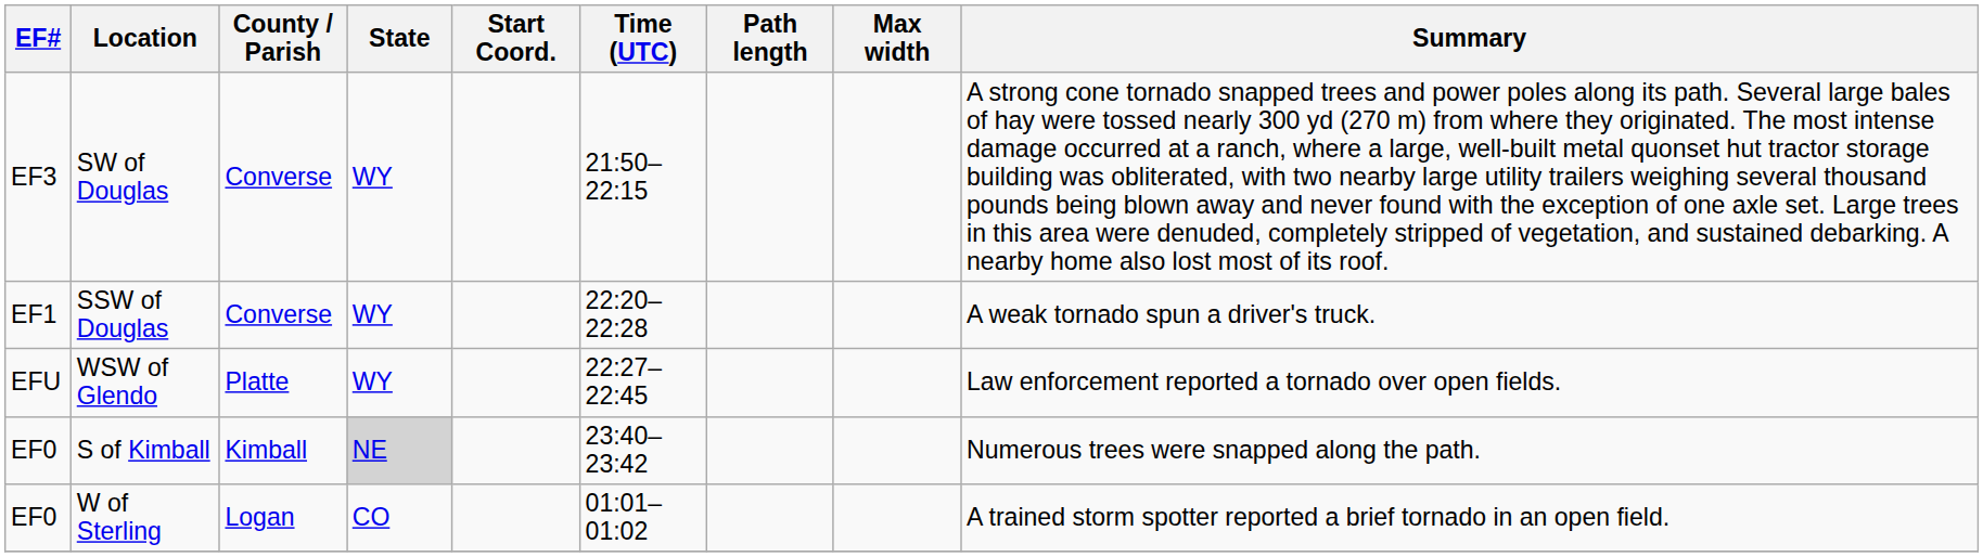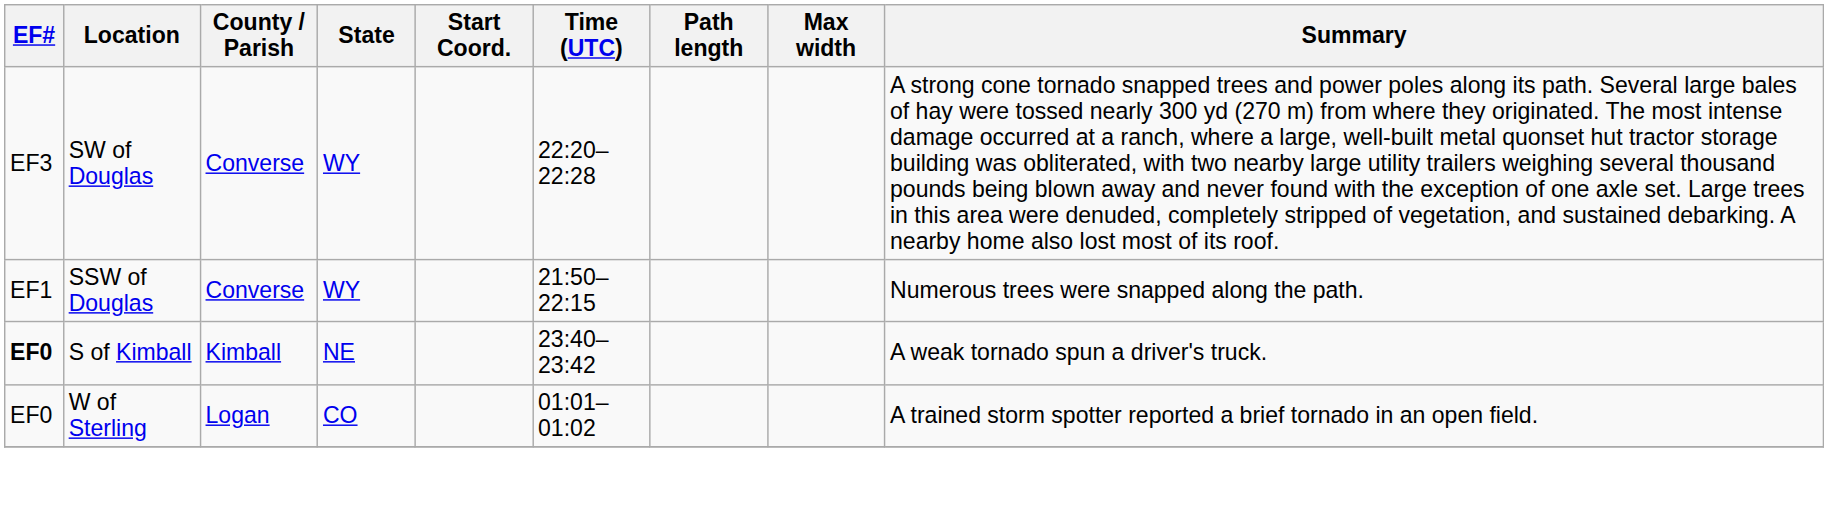SW of Douglas | Time (UTC): 21:50–22:15 -> 22:20–22:28
SSW of Douglas | Time (UTC): 22:20–22:28 -> 21:50–22:15
SSW of Douglas | Summary: A weak tornado spun a driver's truck. -> Numerous trees were snapped along the path.
- row: EFU | WSW of Glendo | Platte | WY | 22:27–22:45 | Law enforcement reported a tornado over open fields.
S of Kimball | EF#: normal -> bold
S of Kimball | State: lightgrey background -> no background
S of Kimball | Summary: Numerous trees were snapped along the path. -> A weak tornado spun a driver's truck.
